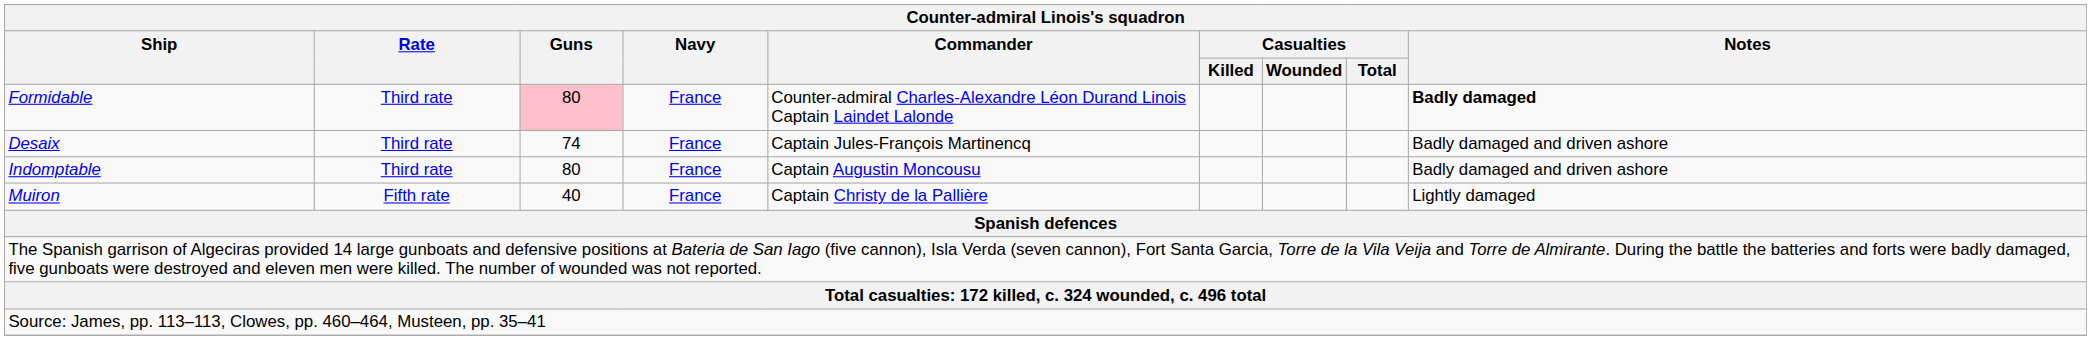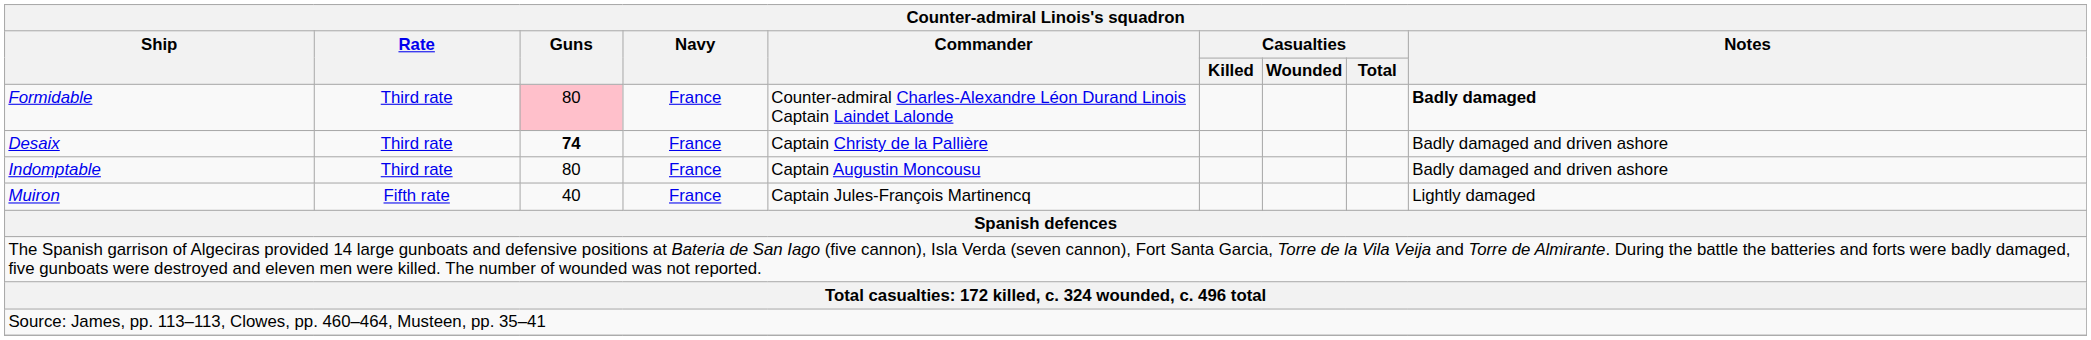Desaix | Guns: normal -> bold
Desaix | Commander: Captain Jules-François Martinencq -> Captain Christy de la Pallière
Muiron | Commander: Captain Christy de la Pallière -> Captain Jules-François Martinencq
